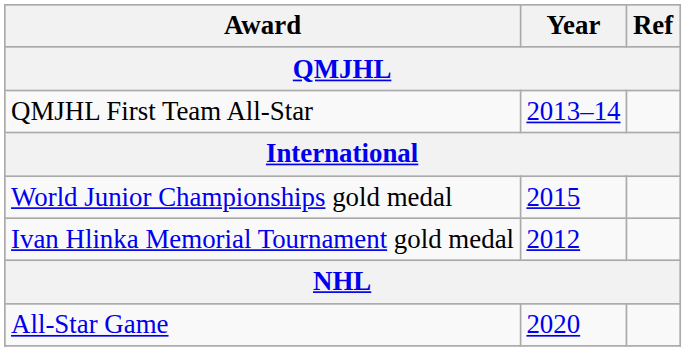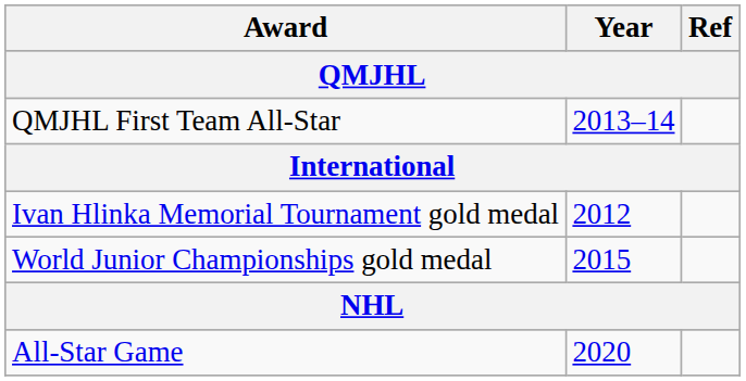rows swapped: Ivan Hlinka Memorial Tournament gold medal <-> World Junior Championships gold medal
